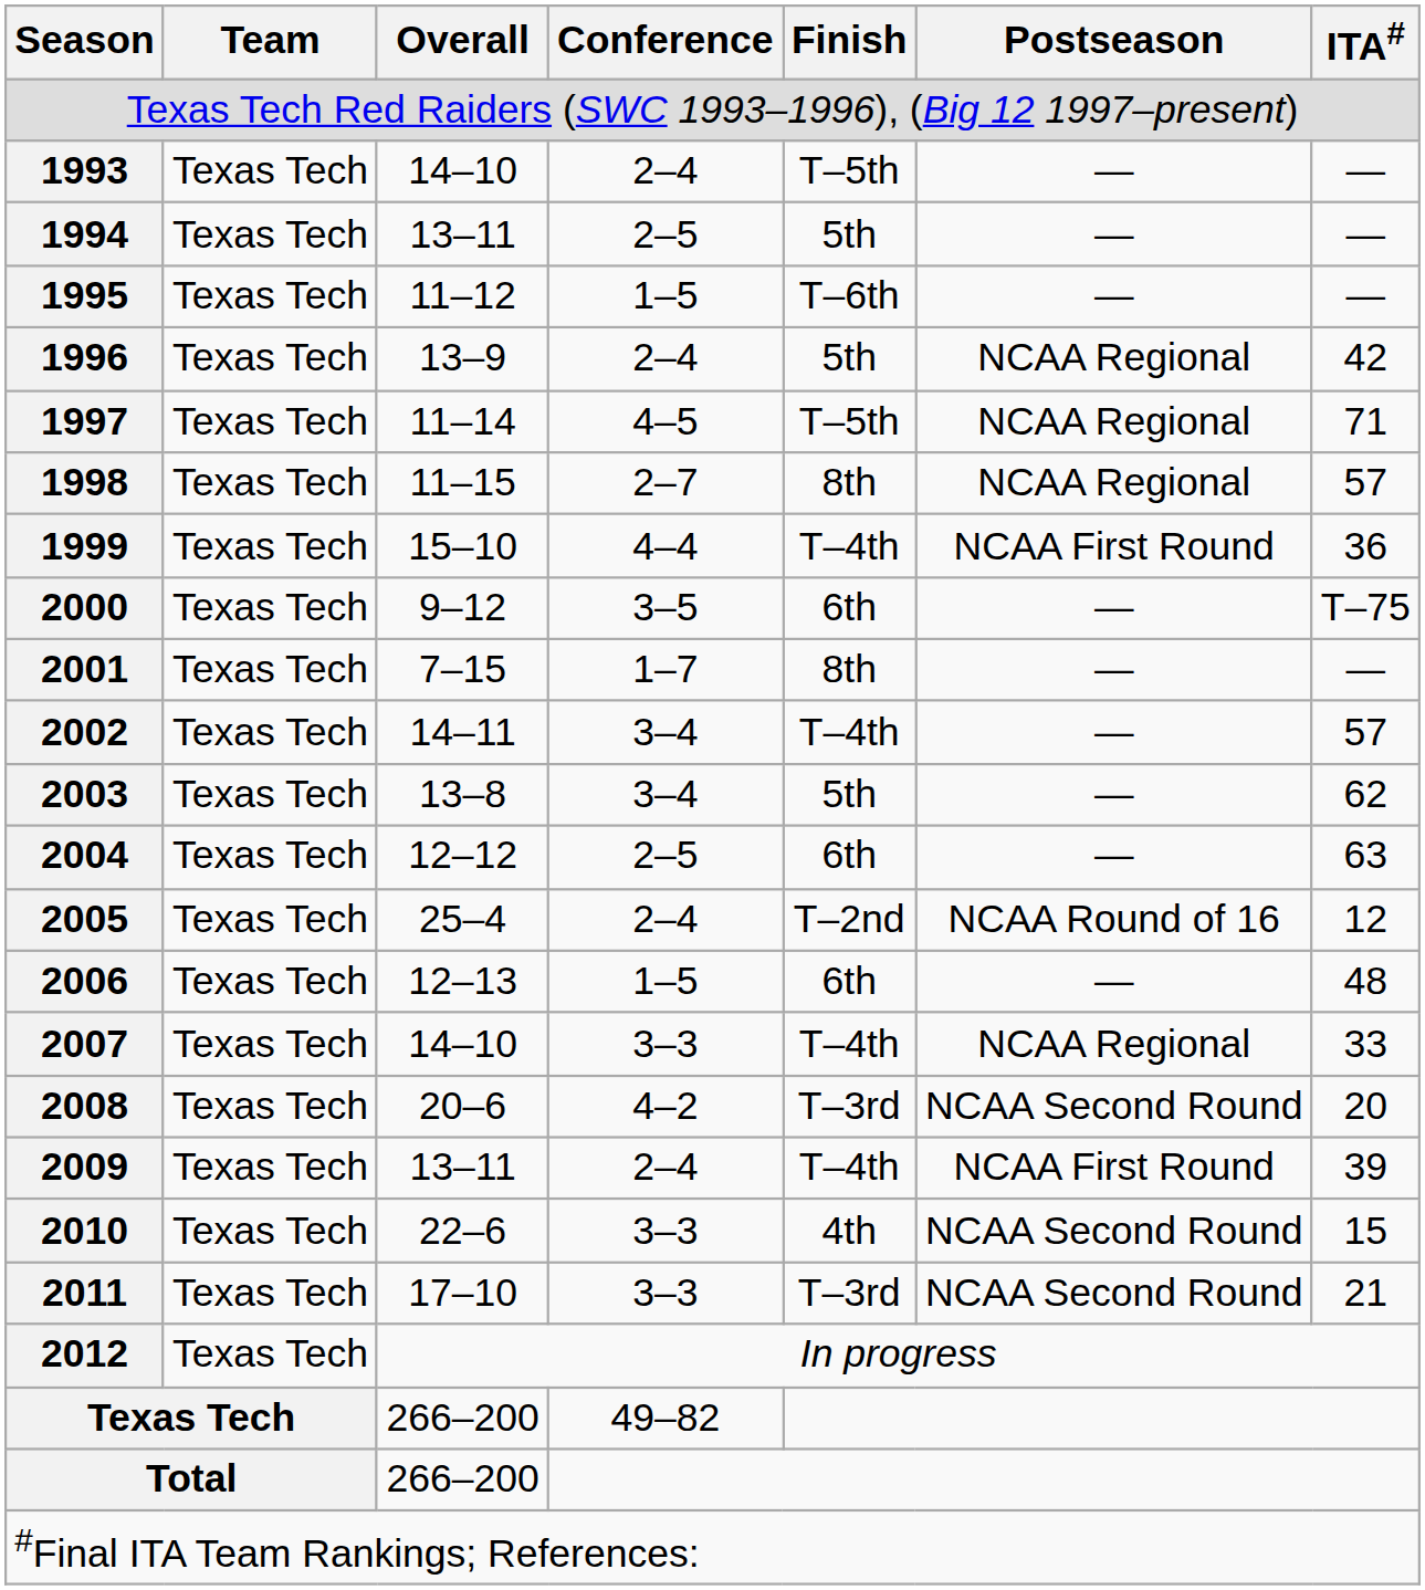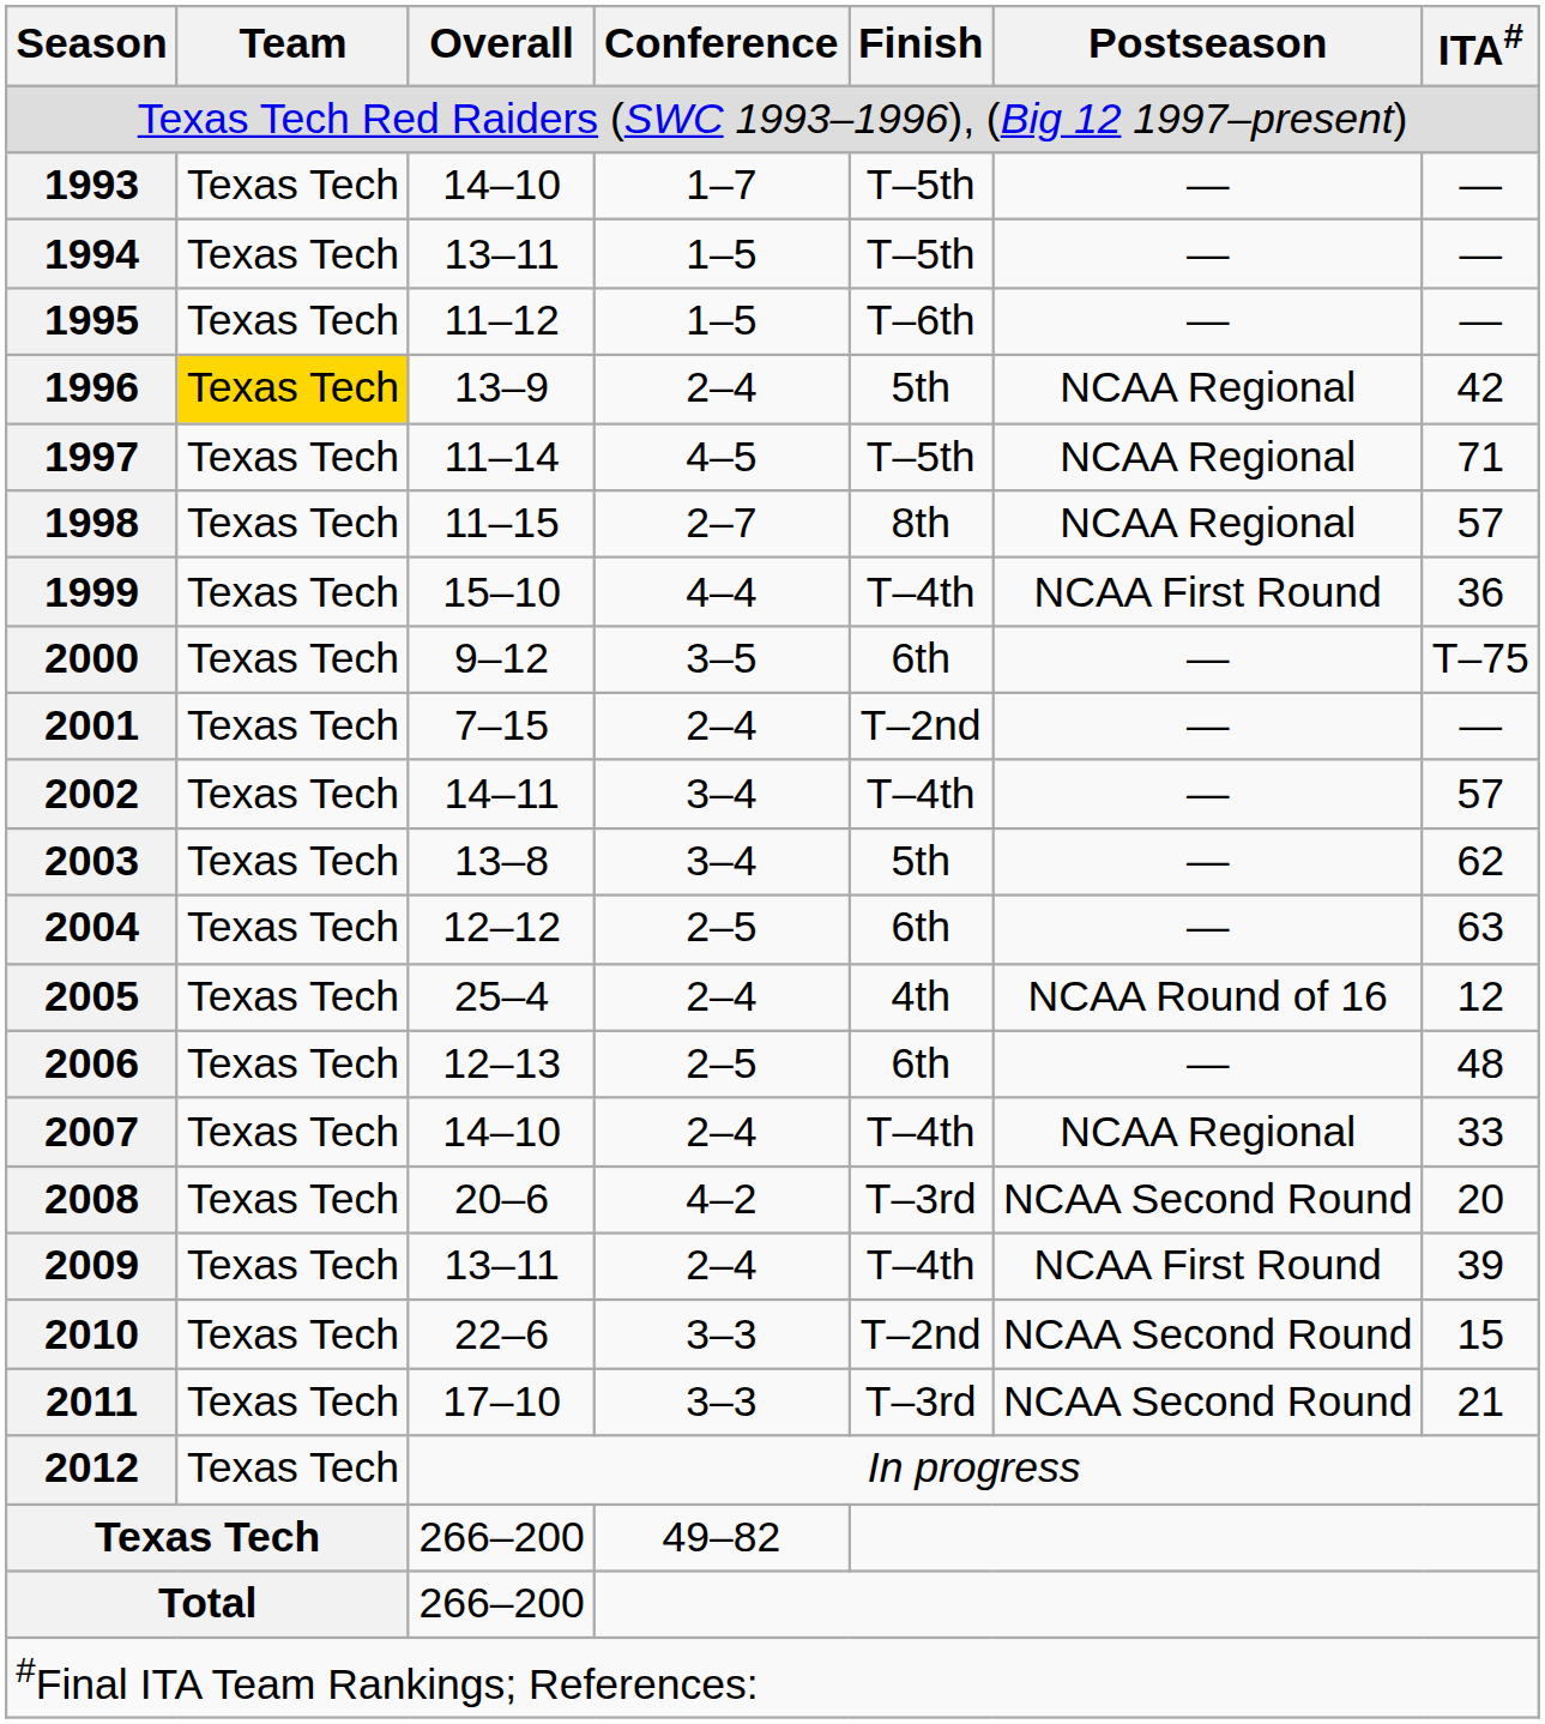1993 | Conference: 2–4 -> 1–7
1994 | Conference: 2–5 -> 1–5
1994 | Finish: 5th -> T–5th
1996 | Team: no background -> gold background
2001 | Conference: 1–7 -> 2–4
2001 | Finish: 8th -> T–2nd
2005 | Finish: T–2nd -> 4th
2006 | Conference: 1–5 -> 2–5
2007 | Conference: 3–3 -> 2–4
2010 | Finish: 4th -> T–2nd
